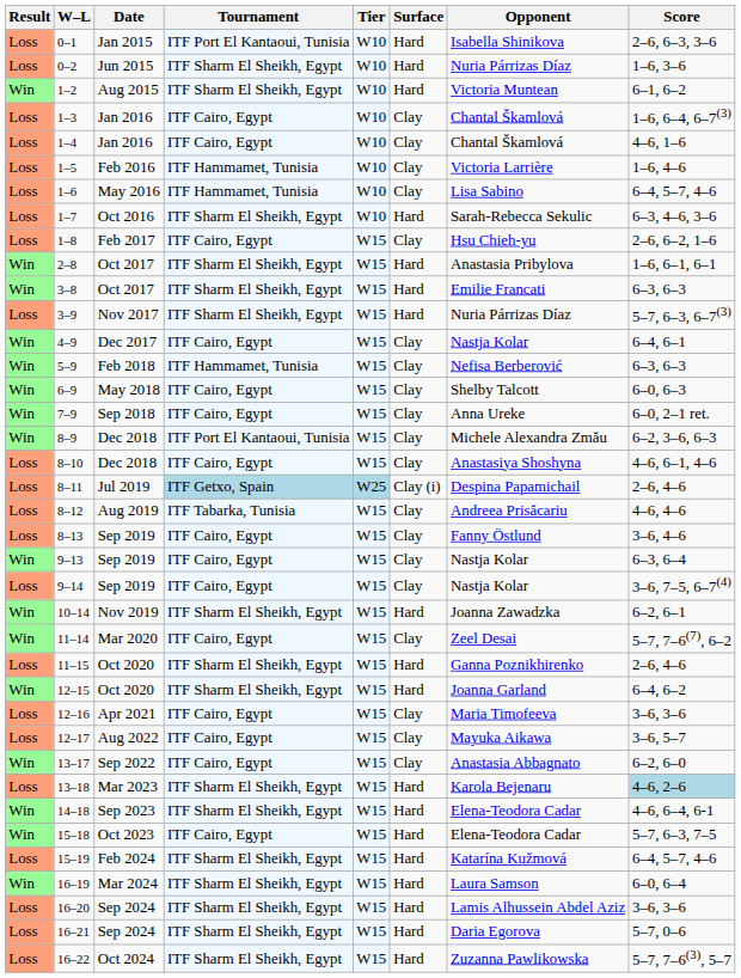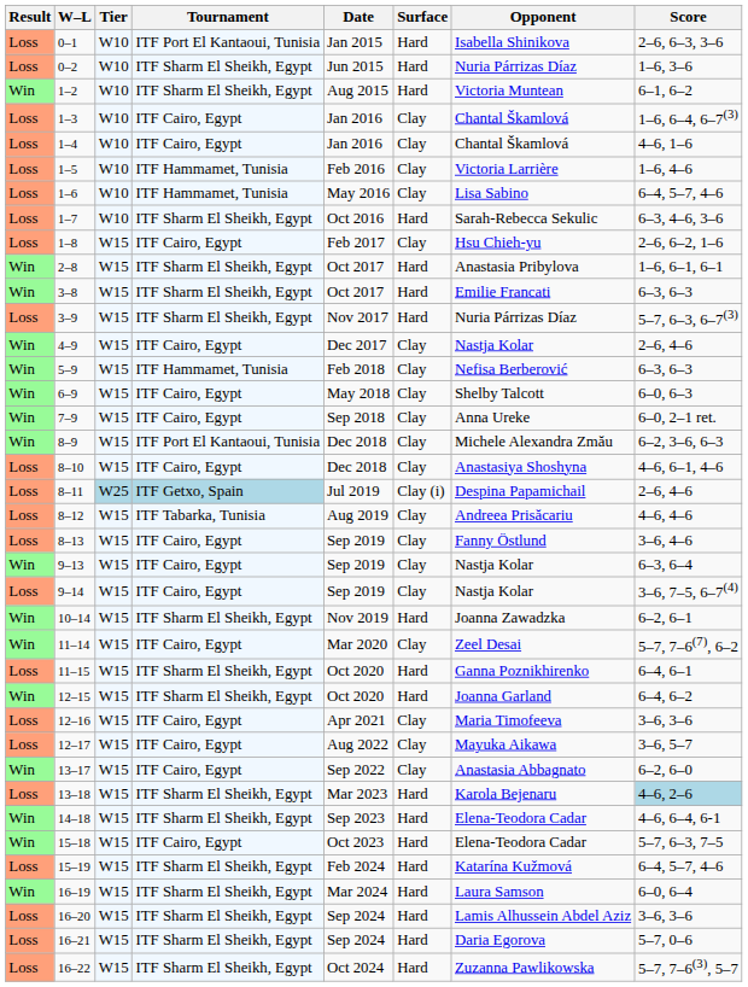columns swapped: Date <-> Tier
4–9 | Score: 6–4, 6–1 -> 2–6, 4–6
11–15 | Score: 2–6, 4–6 -> 6–4, 6–1
